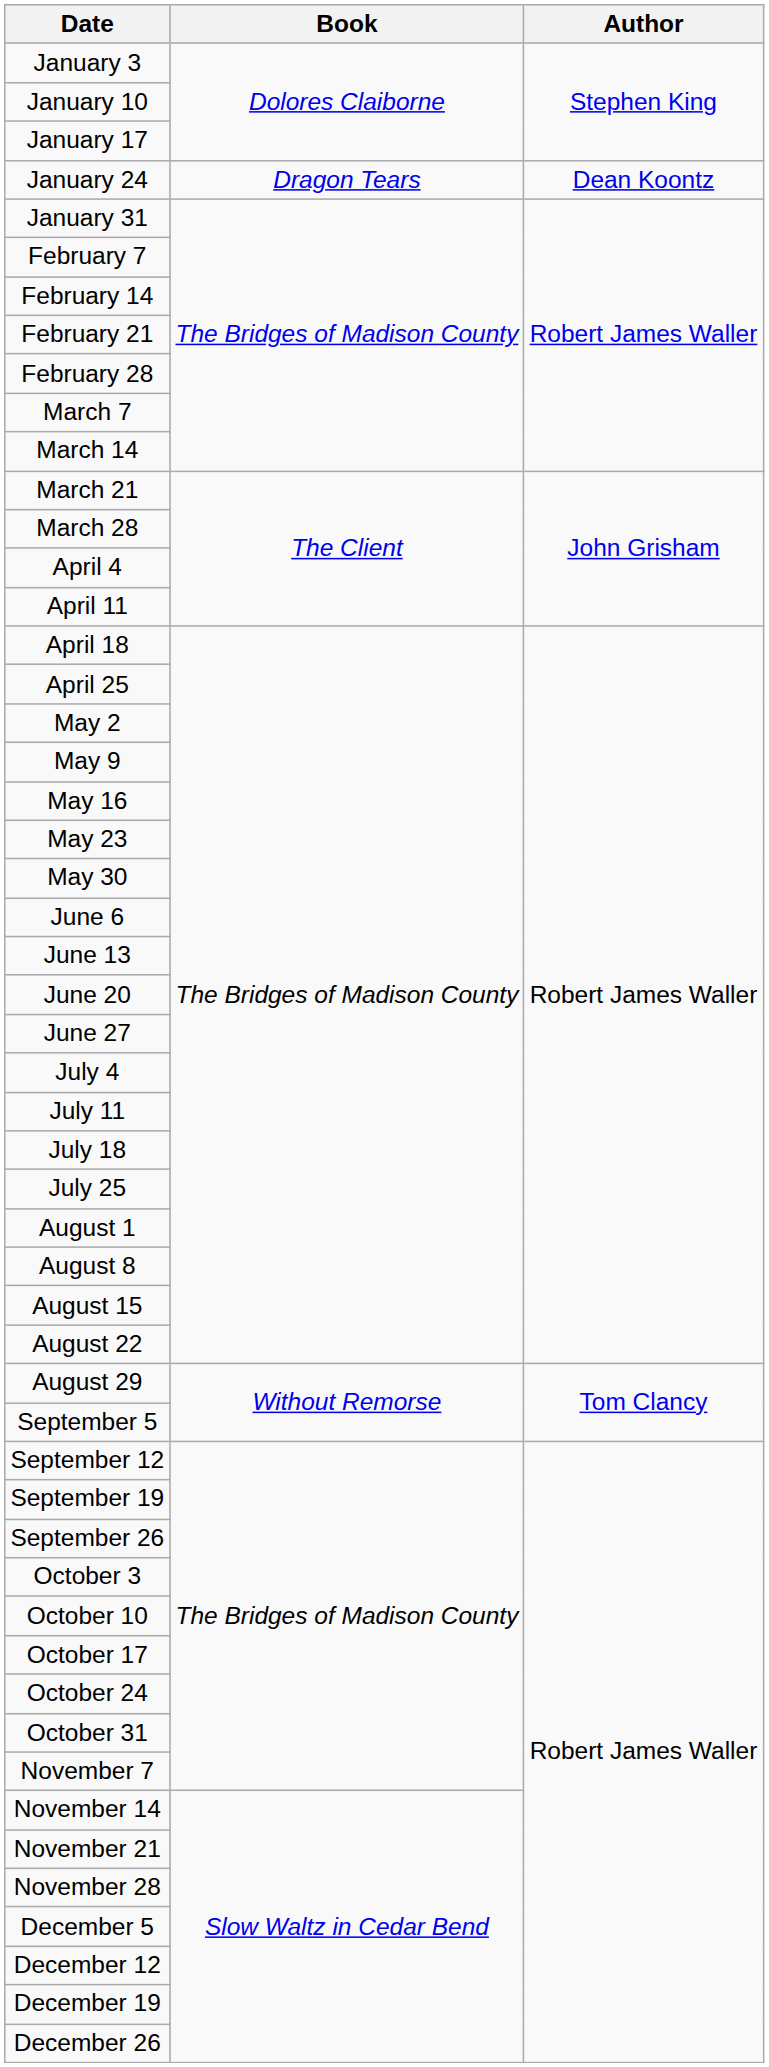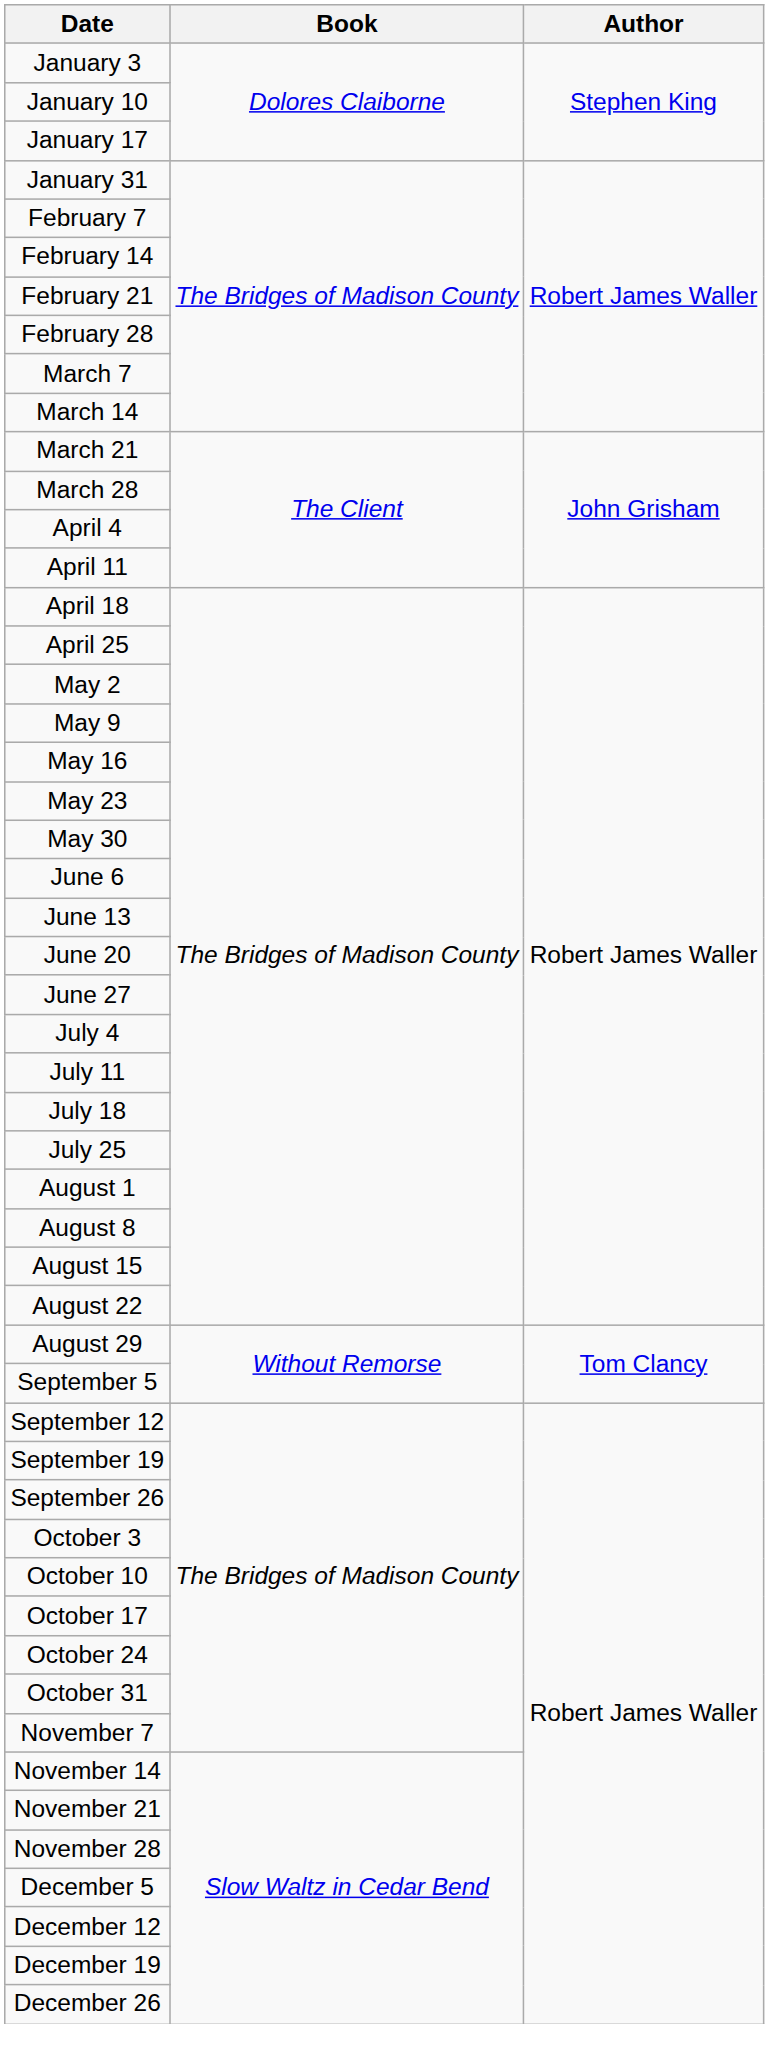- row: January 24 | Dragon Tears | Dean Koontz
